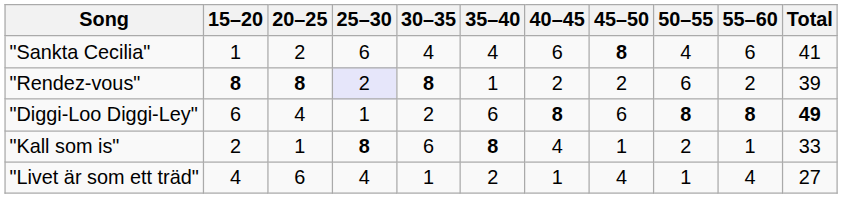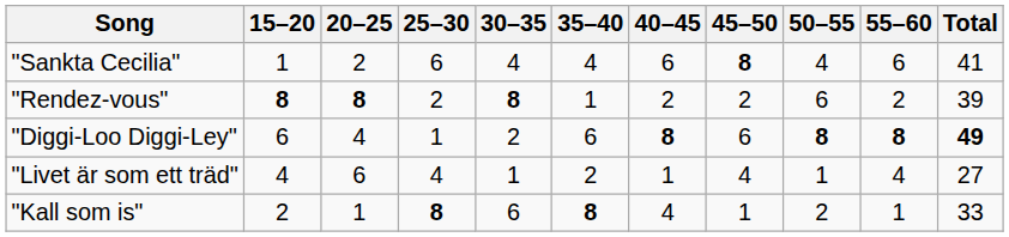"Rendez-vous" | 25–30: lavender background -> no background
rows swapped: "Kall som is" <-> "Livet är som ett träd"
